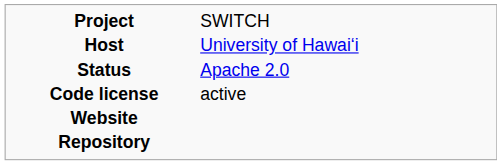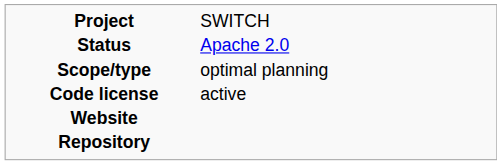- row: Host | University of Hawaiʻi
+ row: Scope/type | optimal planning
